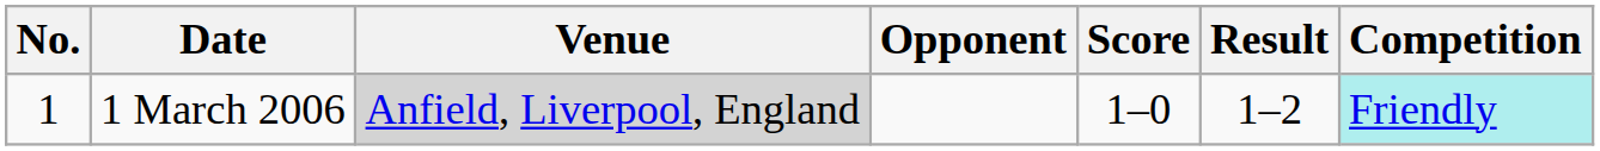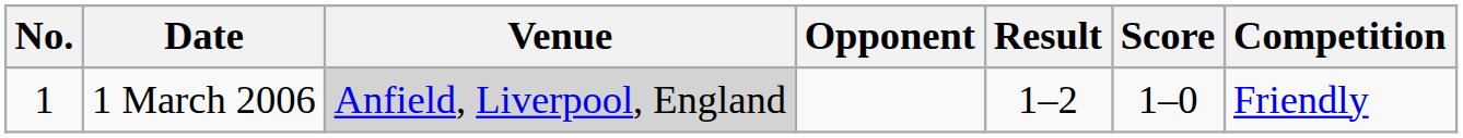columns swapped: Score <-> Result
1 March 2006 | Competition: paleturquoise background -> no background
